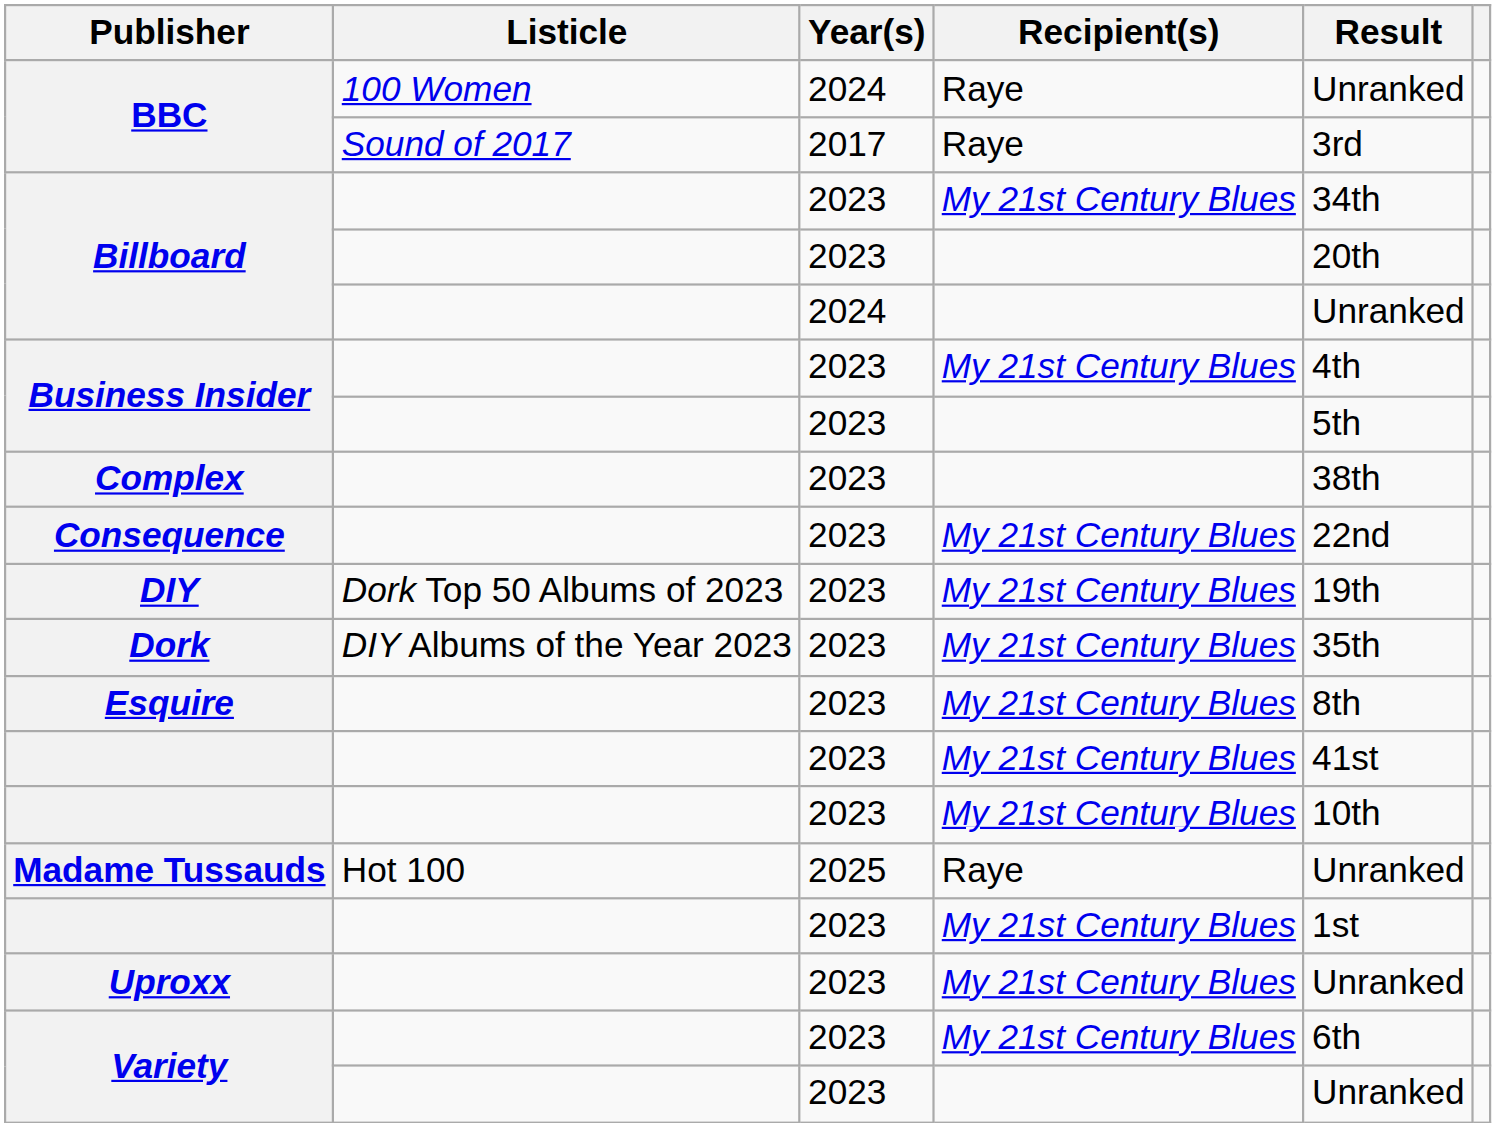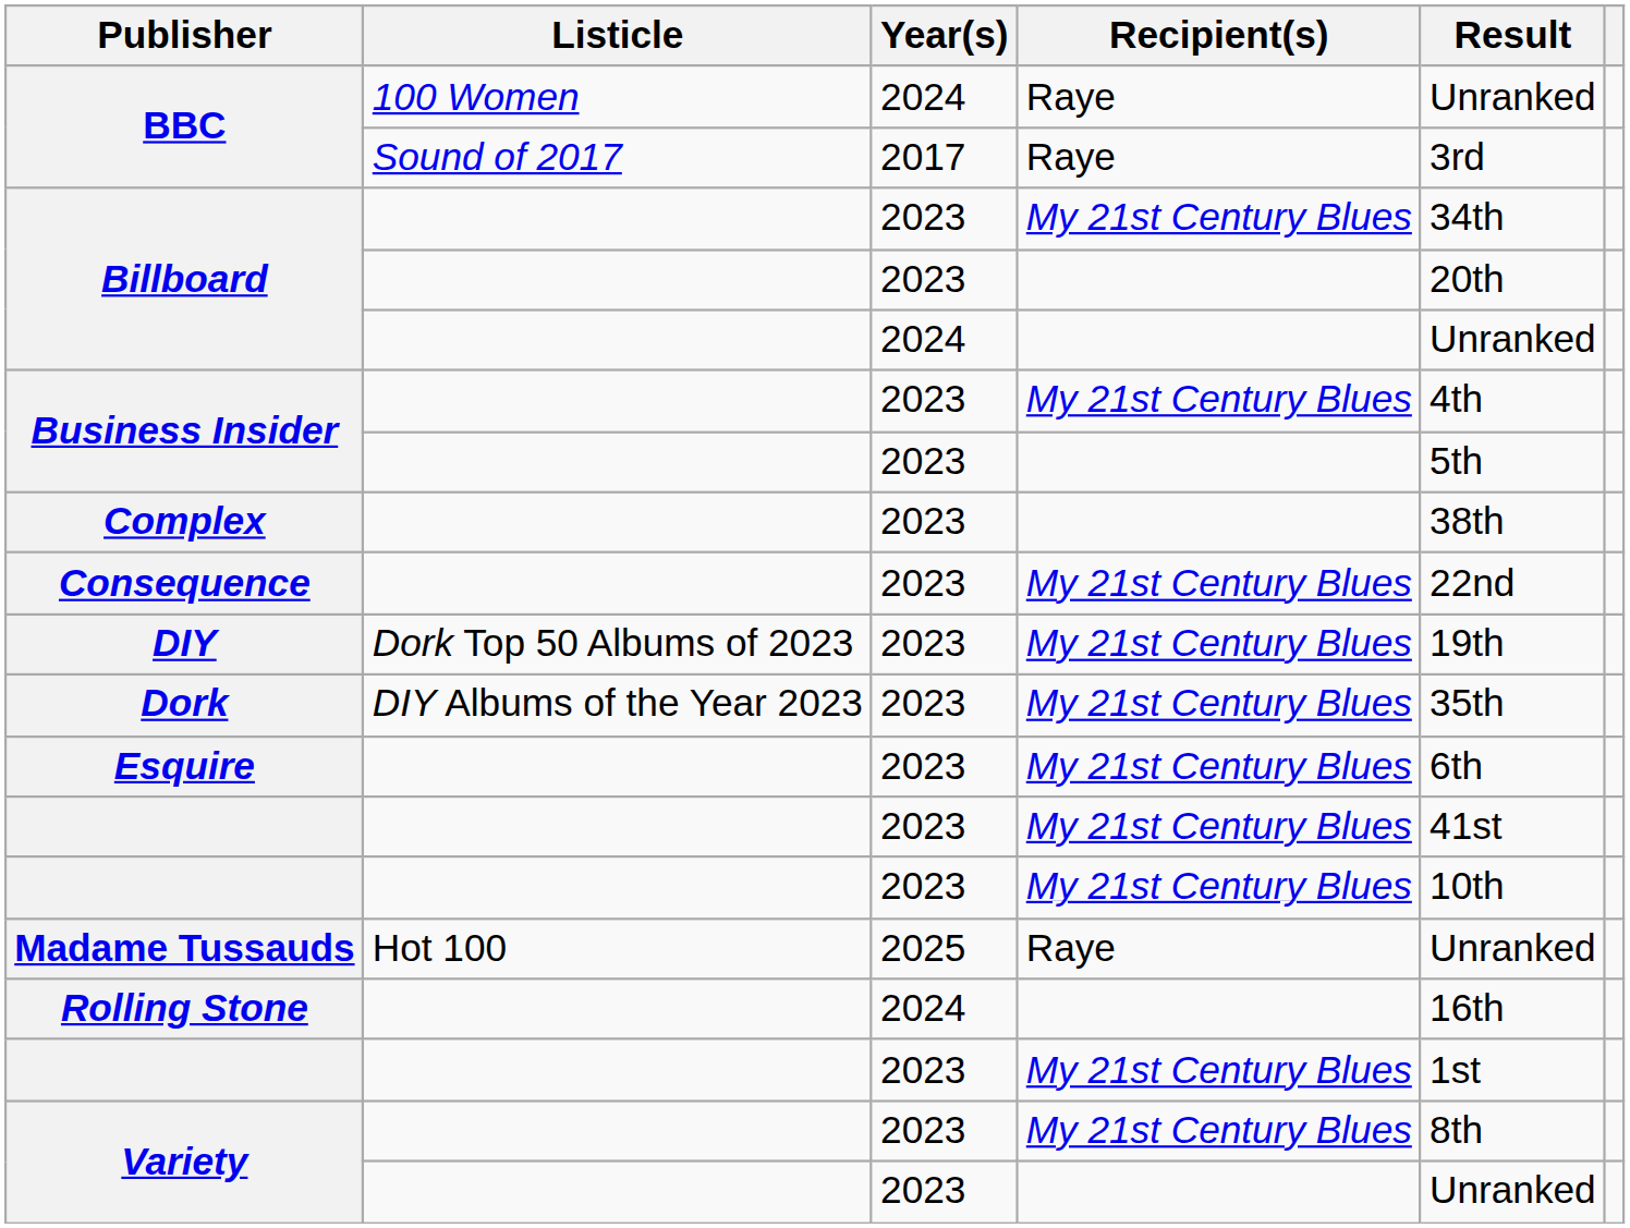Esquire | Result: 8th -> 6th
+ row: Rolling Stone | 2024 | 16th
- row: Uproxx | 2023 | My 21st Century Blues | Unranked
Variety / My 21st Century Blues | Result: 6th -> 8th
